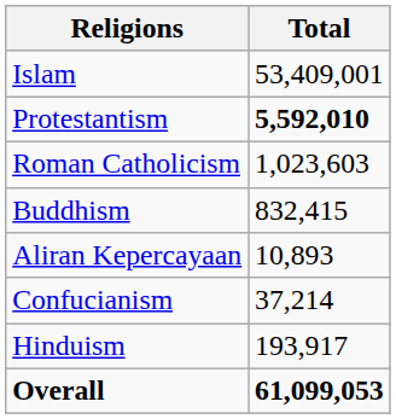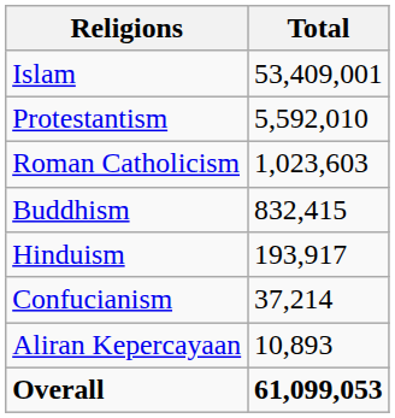Protestantism | Total: bold -> normal
rows swapped: Hinduism <-> Aliran Kepercayaan
